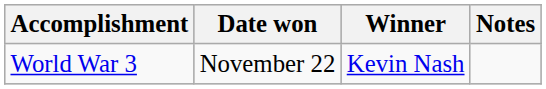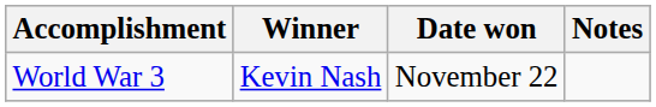columns swapped: Winner <-> Date won
